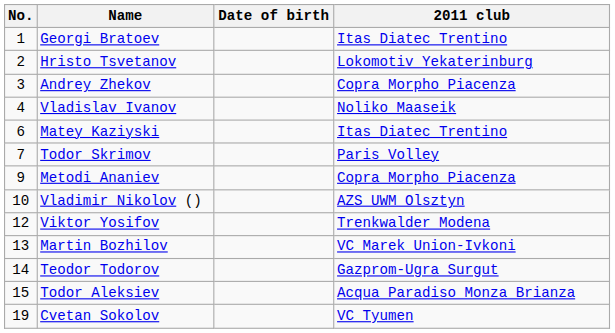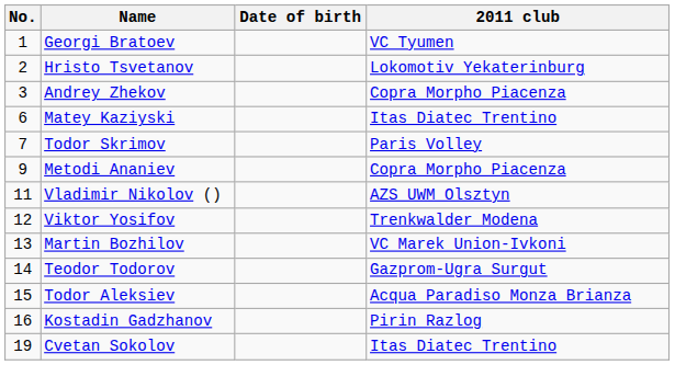Georgi Bratoev | 2011 club: Itas Diatec Trentino -> VC Tyumen
- row: 4 | Vladislav Ivanov | Noliko Maaseik
Vladimir Nikolov () | No.: 10 -> 11
+ row: 16 | Kostadin Gadzhanov | Pirin Razlog
Cvetan Sokolov | 2011 club: VC Tyumen -> Itas Diatec Trentino
